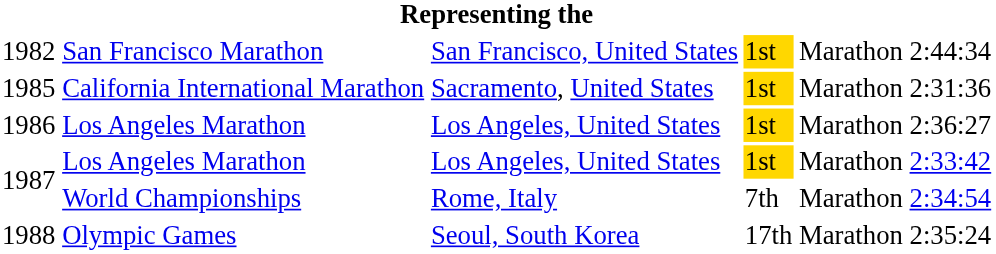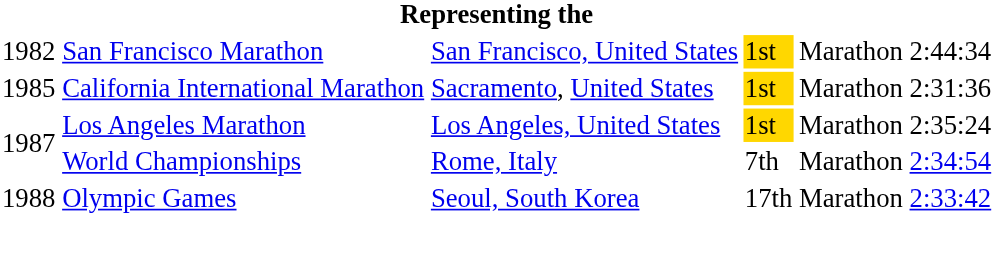- row: 1986 | Los Angeles Marathon | Los Angeles, United States | 1st | Marathon | 2:36:27
1987 / Los Angeles Marathon | column 6: 2:33:42 -> 2:35:24
1988 | column 6: 2:35:24 -> 2:33:42
